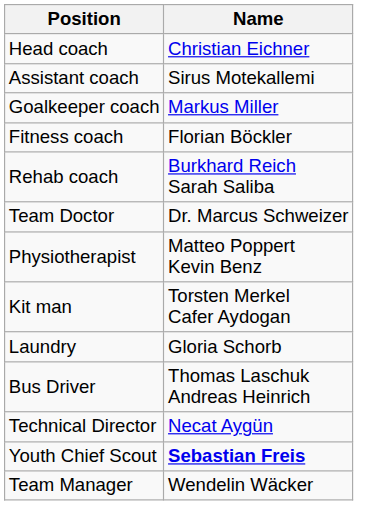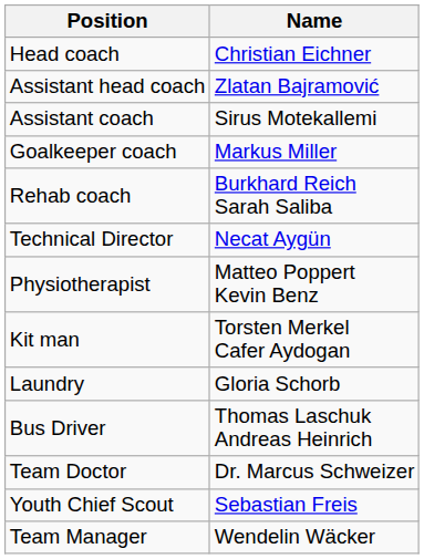+ row: Assistant head coach | Zlatan Bajramović
- row: Fitness coach | Florian Böckler
rows swapped: Team Doctor <-> Technical Director
Youth Chief Scout | Name: bold -> normal
